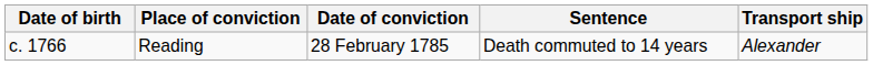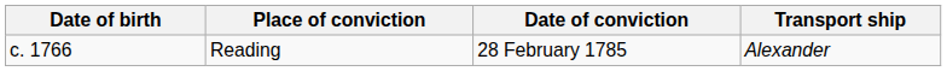- column: Sentence | Death commuted to 14 years
